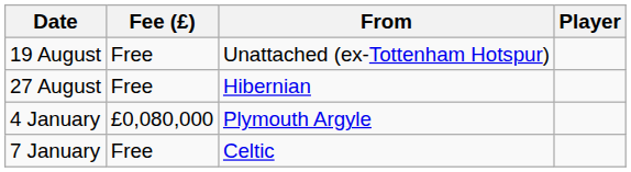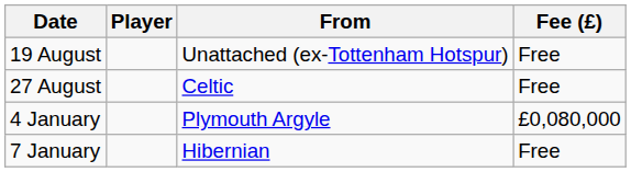columns swapped: Player <-> Fee (£)
27 August | From: Hibernian -> Celtic
7 January | From: Celtic -> Hibernian
